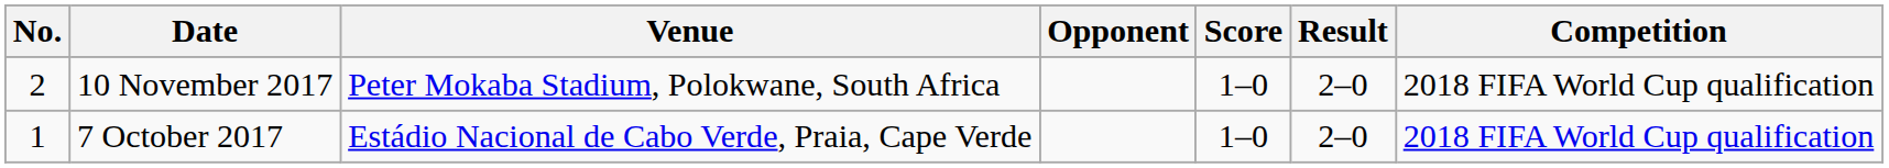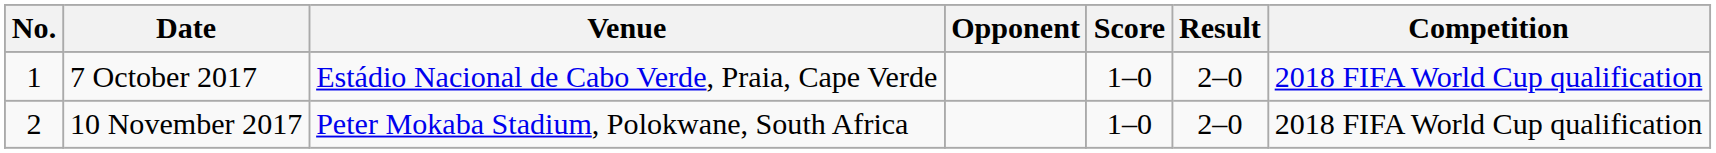rows swapped: 7 October 2017 <-> 10 November 2017
